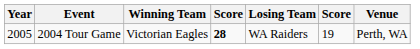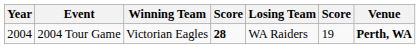2004 Tour Game | Year: 2005 -> 2004
2004 Tour Game | Venue: normal -> bold
